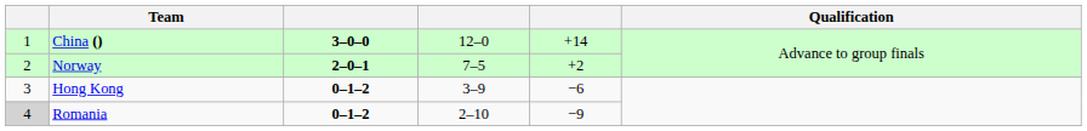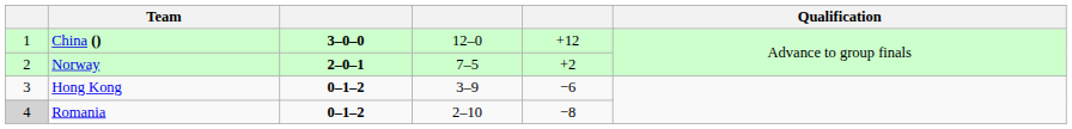China () | column 5: +14 -> +12
Romania | column 5: −9 -> −8
